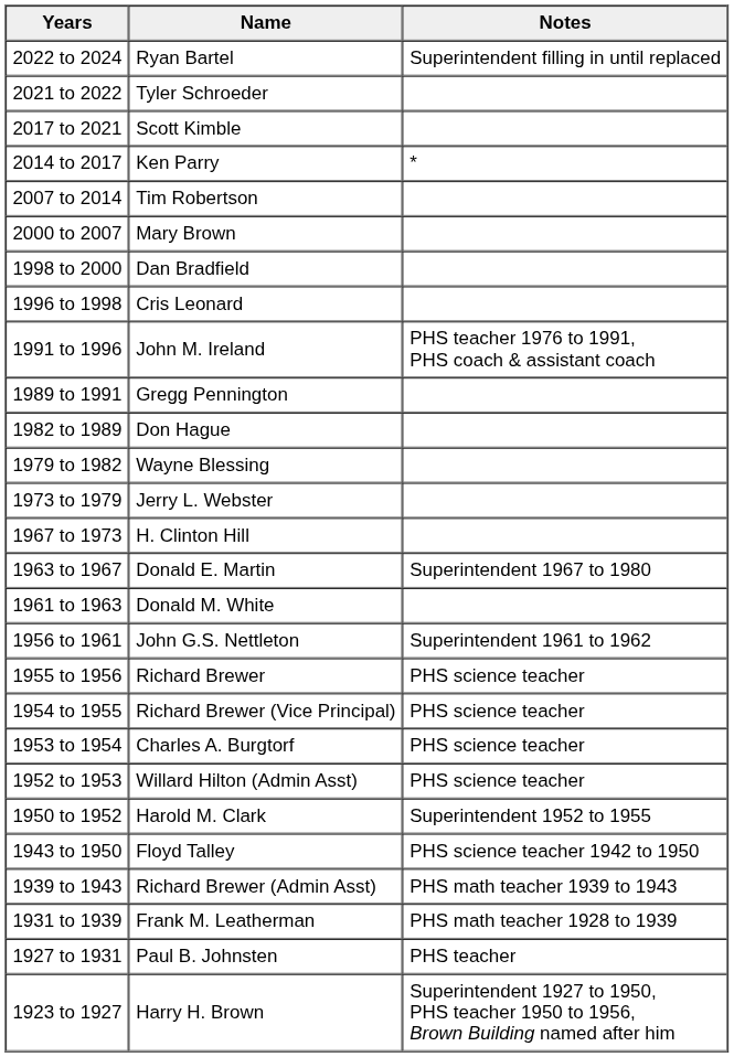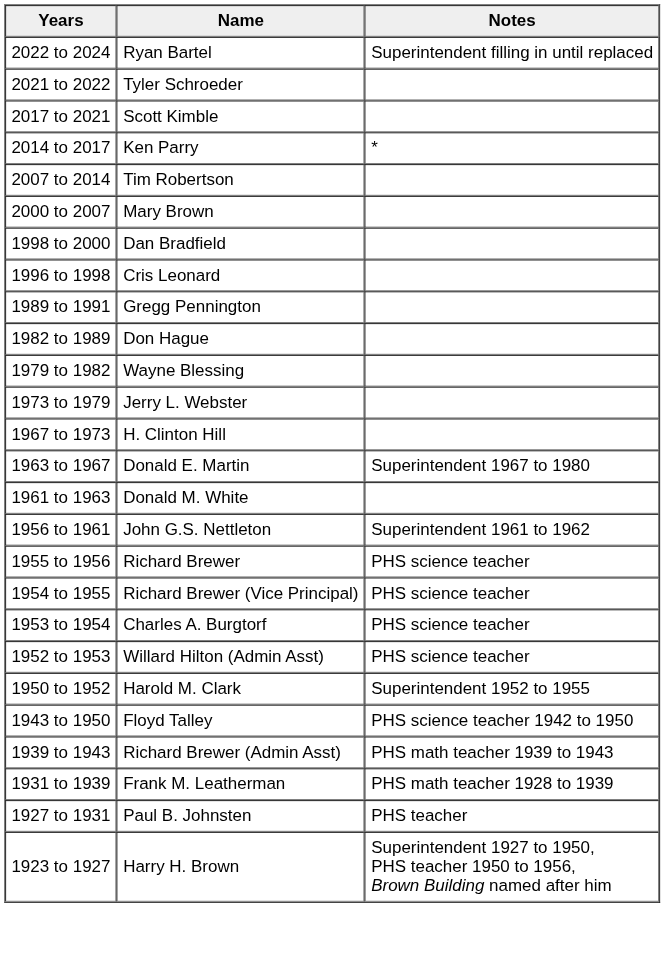- row: 1991 to 1996 | John M. Ireland | PHS teacher 1976 to 1991, PHS coach & assistant coach
